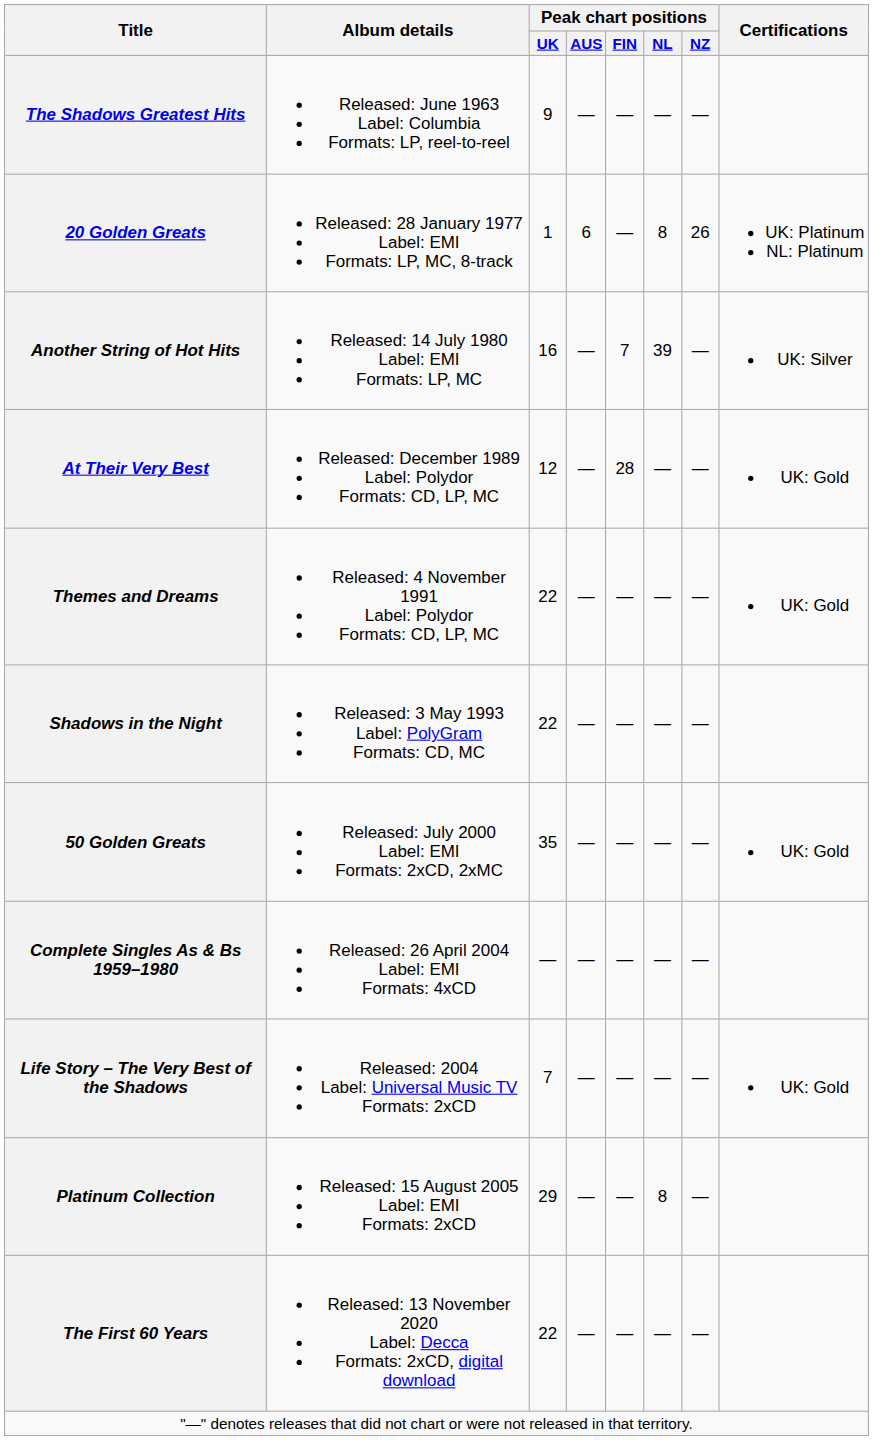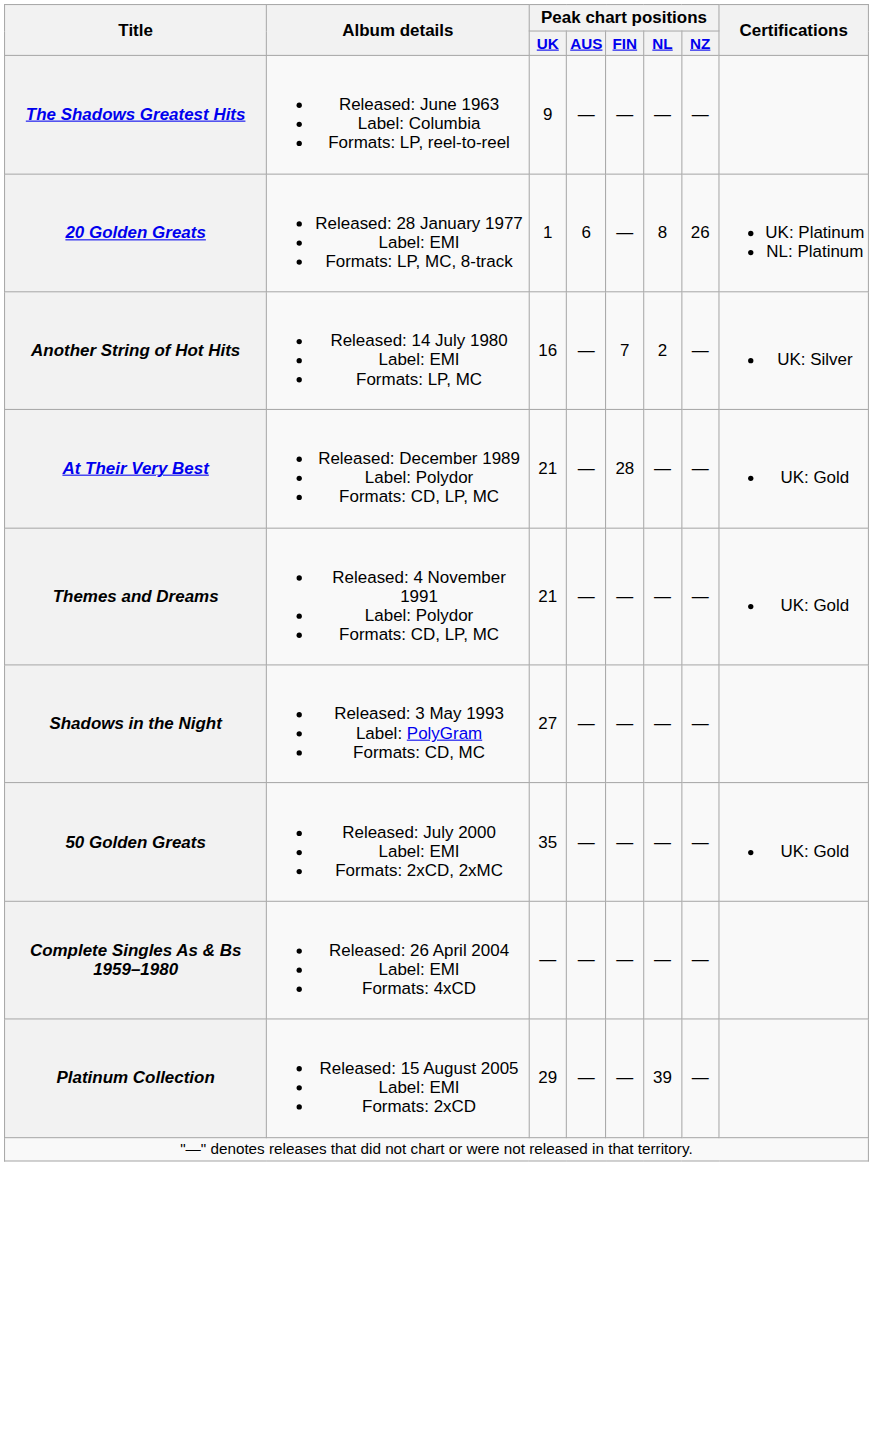Another String of Hot Hits | Peak chart positions / NL: 39 -> 2
At Their Very Best | Peak chart positions / UK: 12 -> 21
Themes and Dreams | Peak chart positions / UK: 22 -> 21
Shadows in the Night | Peak chart positions / UK: 22 -> 27
- row: Life Story – The Very Best of the Shadows | Released: 2004 Label: Universal Music TV Formats: 2xCD | 7 | — | — | — | — | UK: Gold
Platinum Collection | Peak chart positions / NL: 8 -> 39
- row: The First 60 Years | Released: 13 November 2020 Label: Decca Formats: 2xCD, digital download | 22 | — | — | — | —
